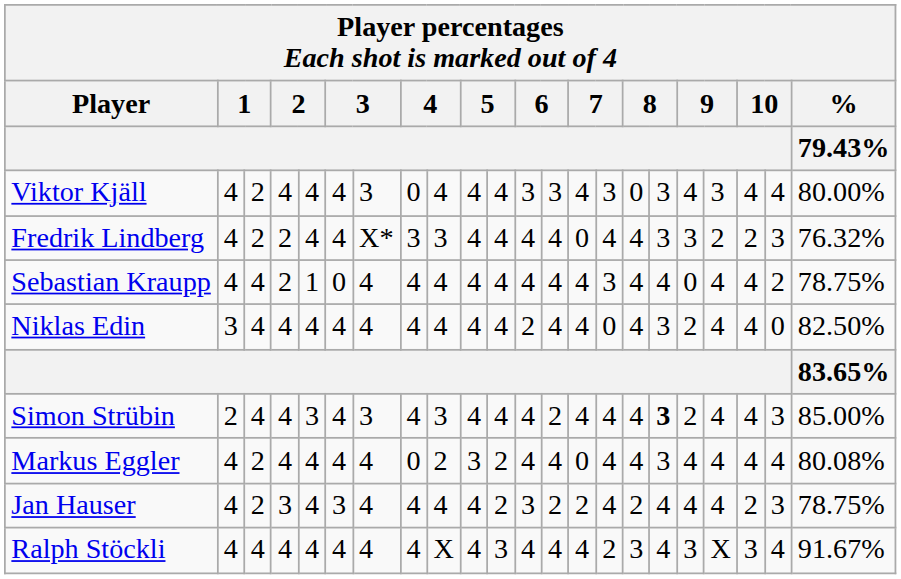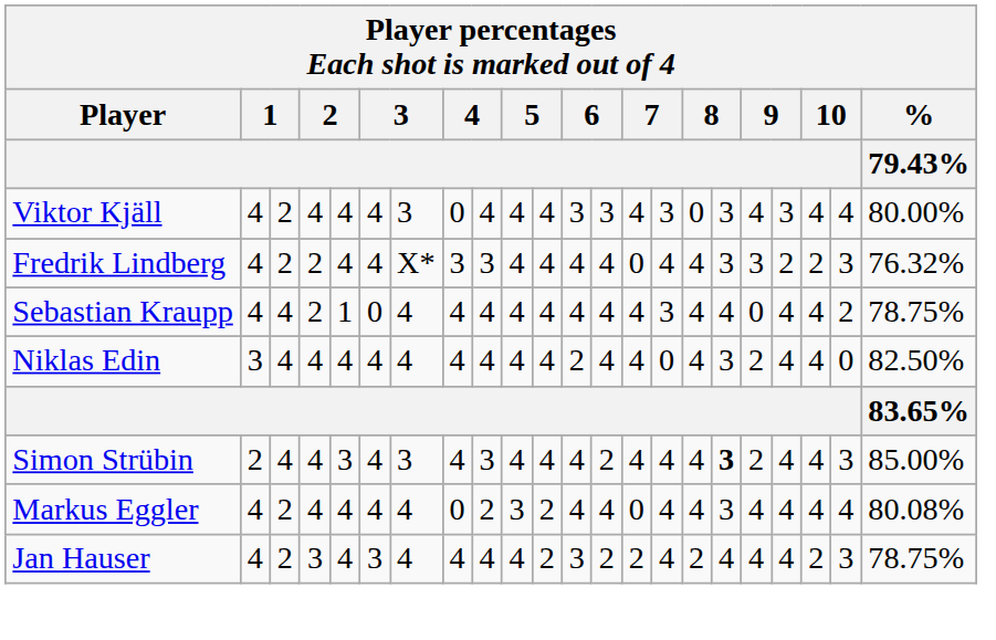- row: Ralph Stöckli | 4 | 4 | 4 | 4 | 4 | 4 | 4 | X | 4 | 3 | 4 | 4 | 4 | 2 | 3 | 4 | 3 | X | 3 | 4 | 91.67%
